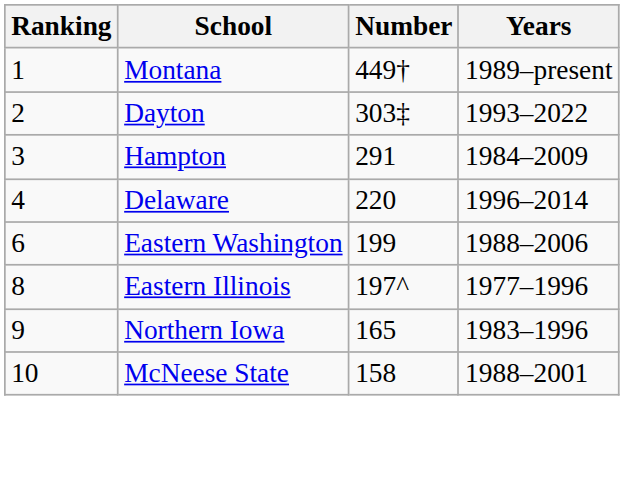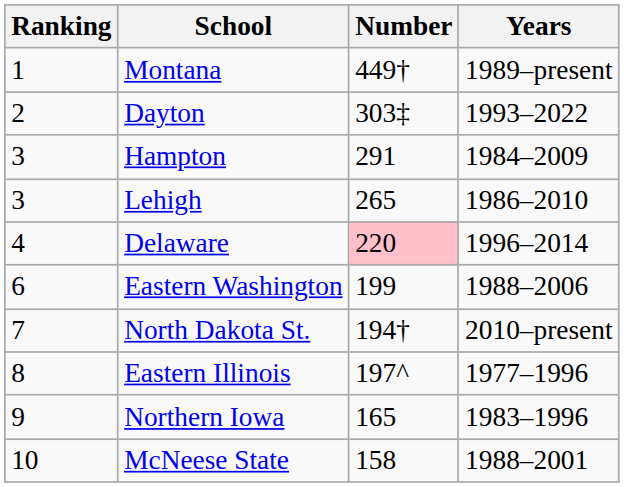+ row: 3 | Lehigh | 265 | 1986–2010
Delaware | Number: no background -> pink background
+ row: 7 | North Dakota St. | 194† | 2010–present
